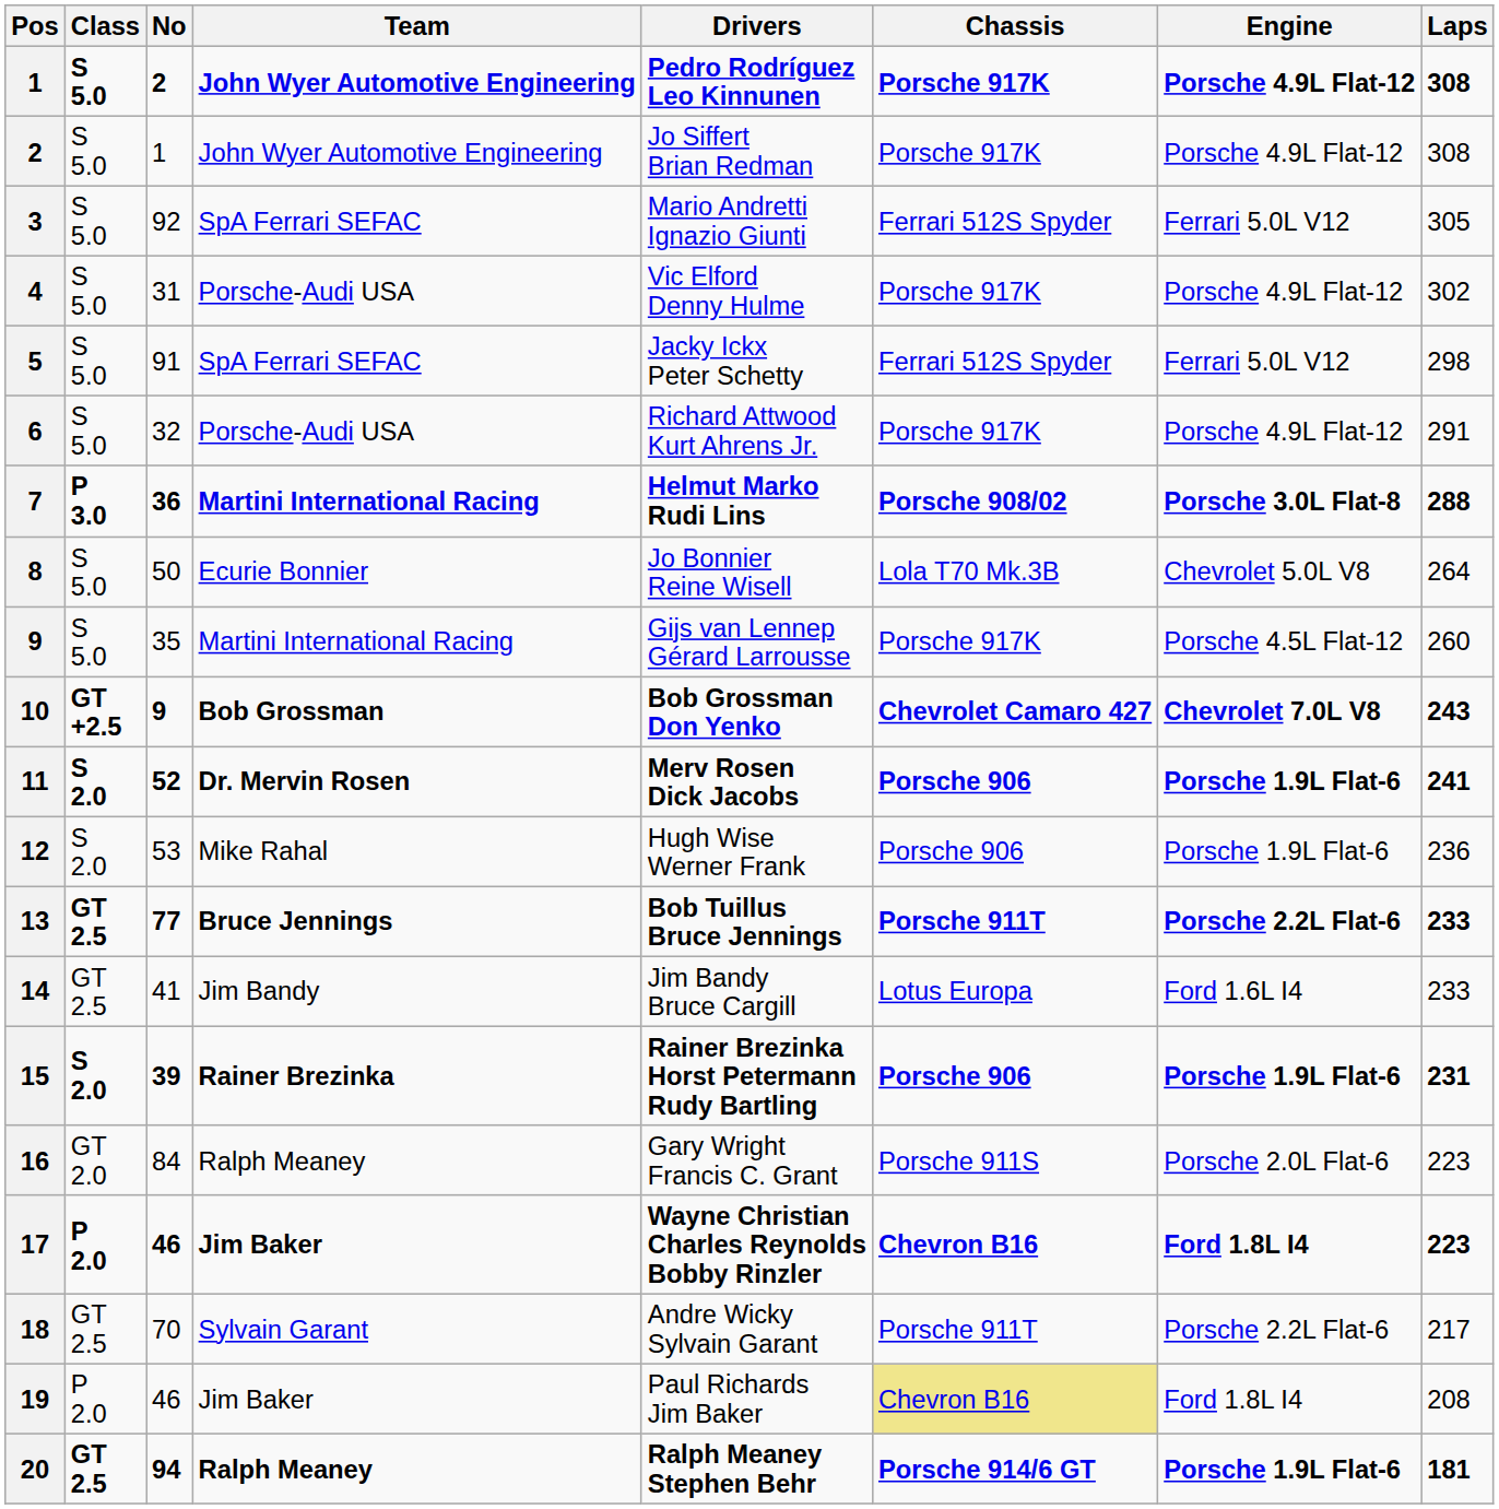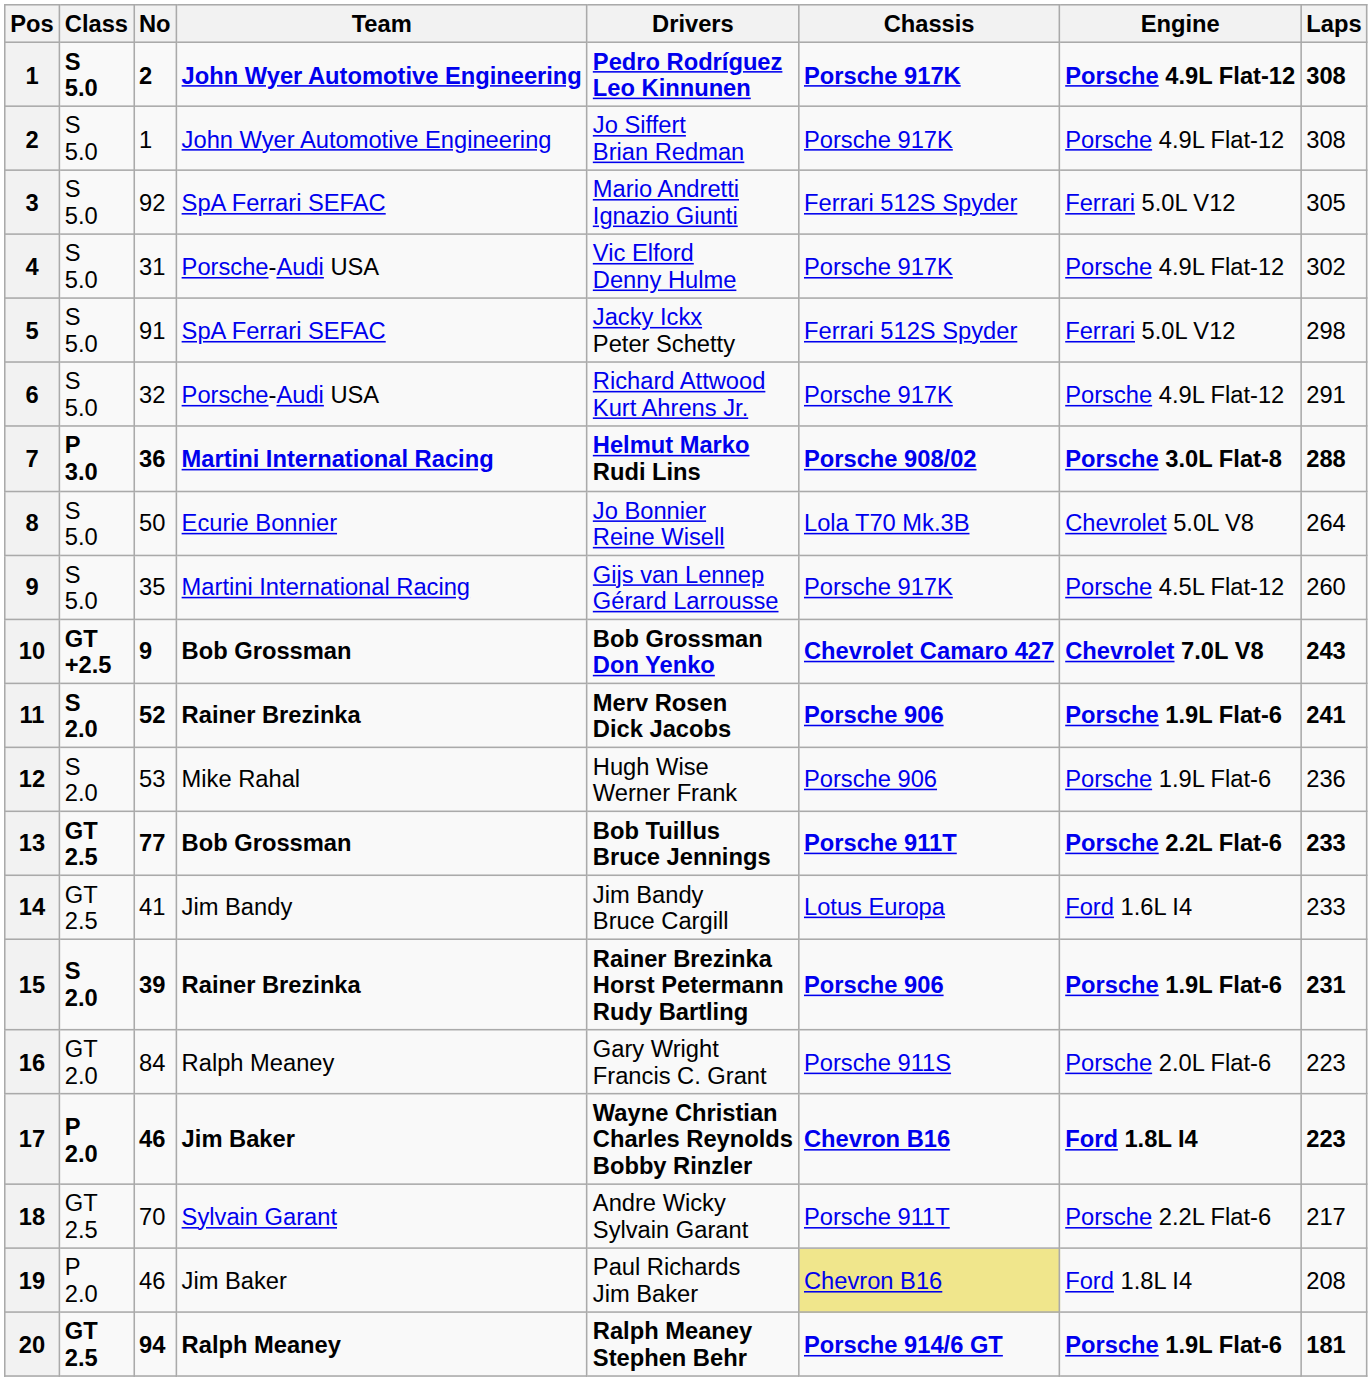11 | Team: Dr. Mervin Rosen -> Rainer Brezinka
13 | Team: Bruce Jennings -> Bob Grossman
